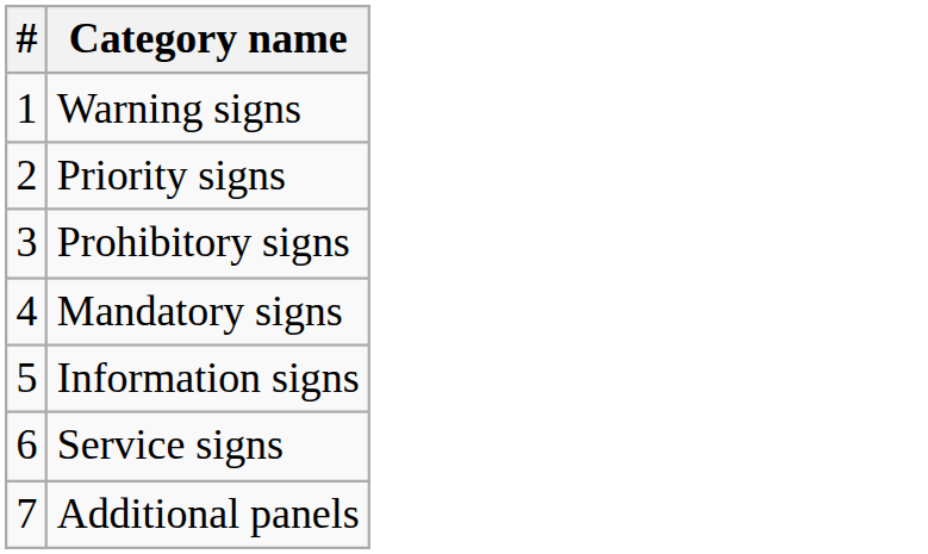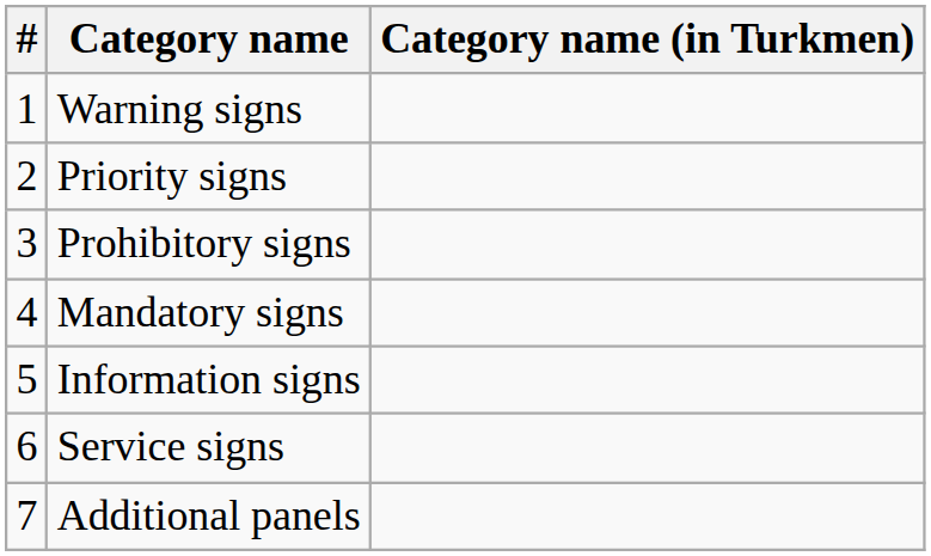+ column: Category name (in Turkmen)
